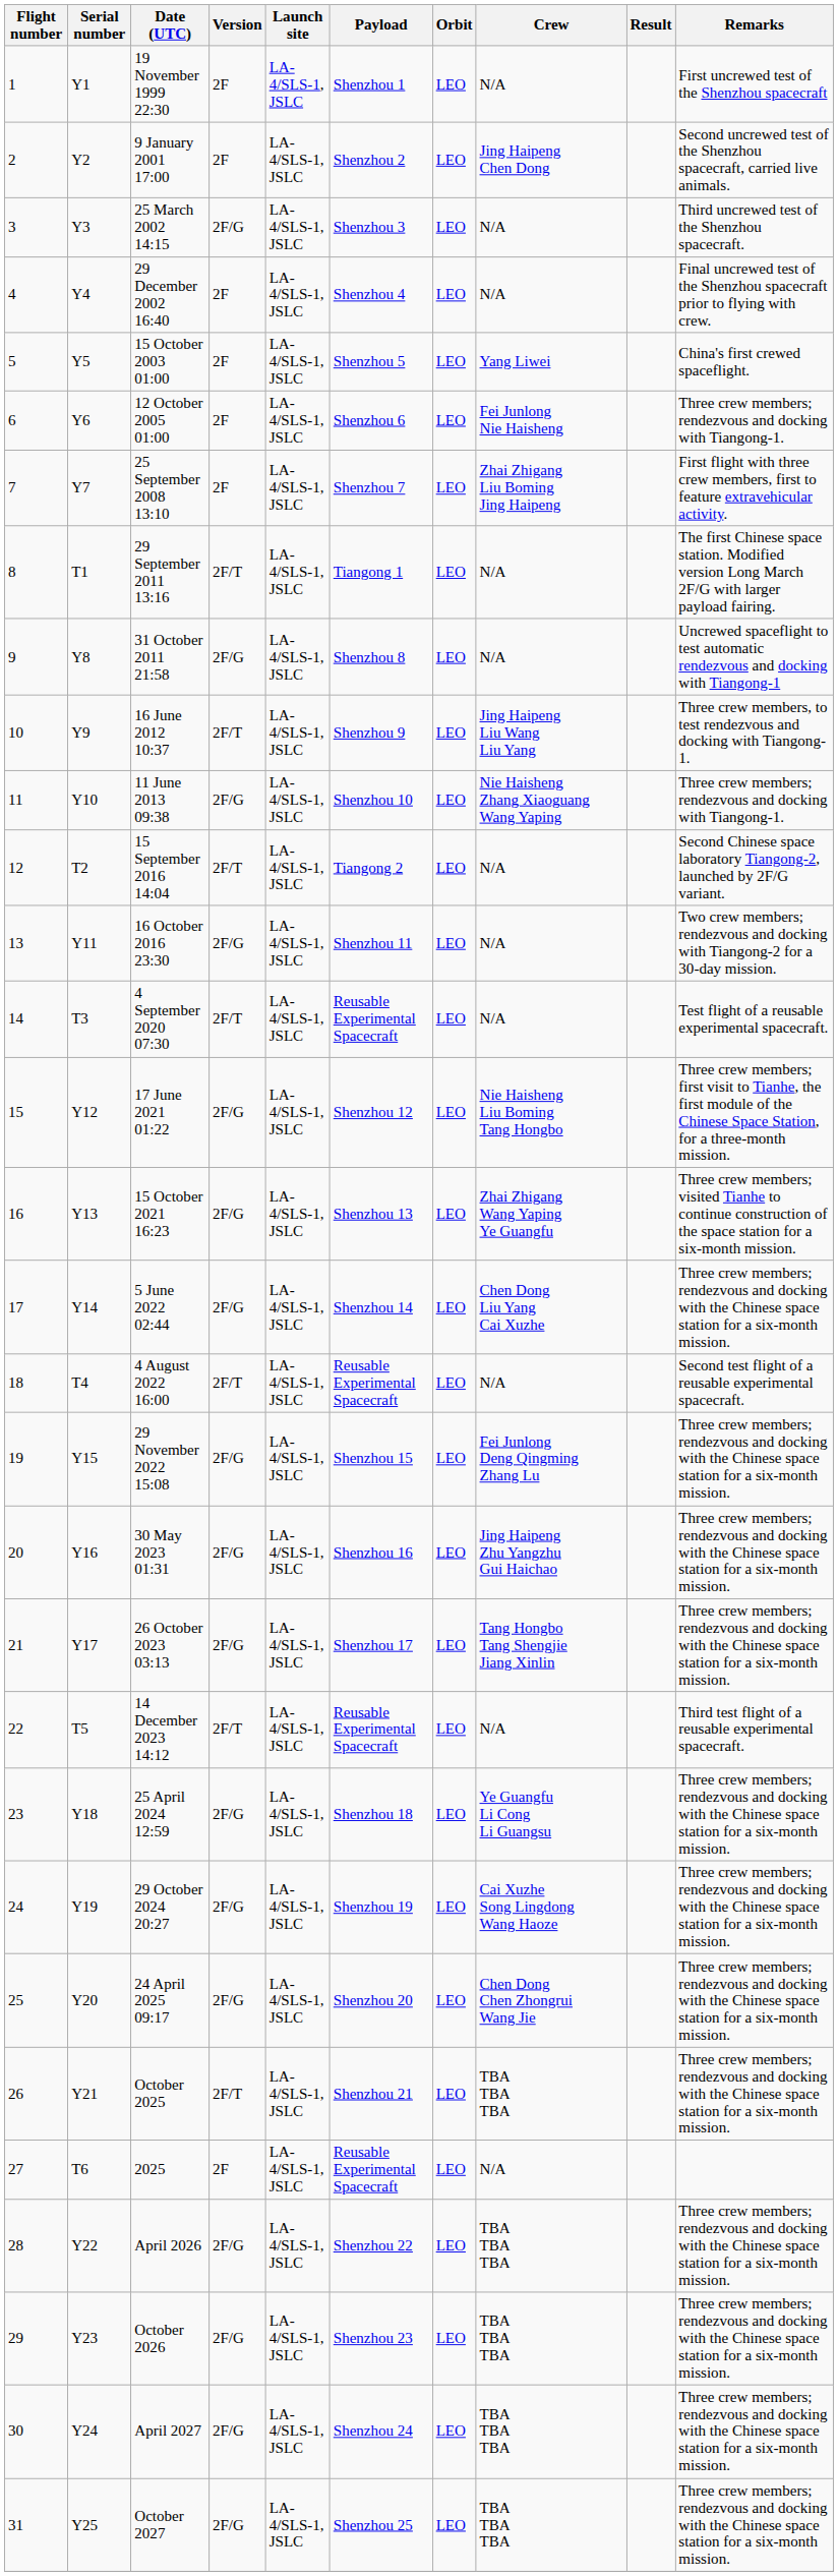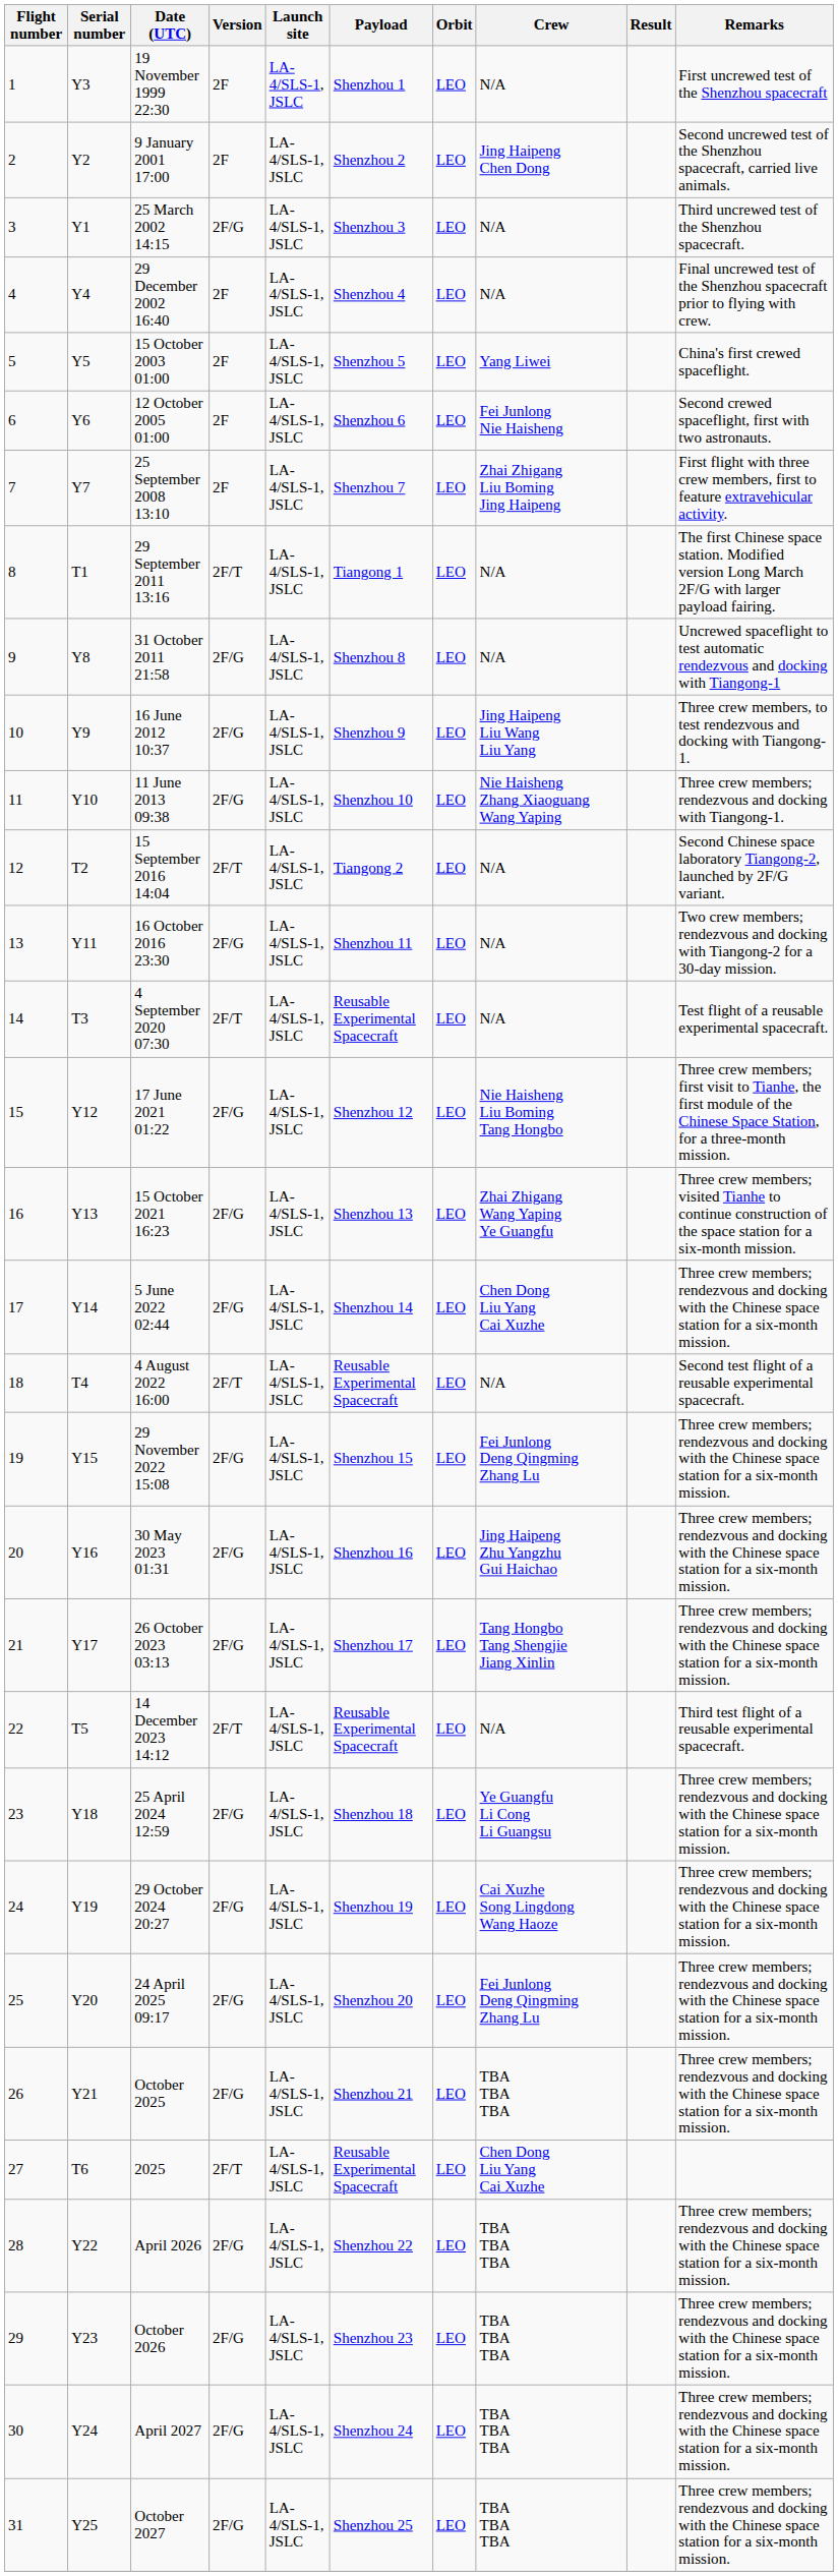19 November 1999 22:30 | Serial number: Y1 -> Y3
25 March 2002 14:15 | Serial number: Y3 -> Y1
12 October 2005 01:00 | Remarks: Three crew members; rendezvous and docking with Tiangong-1. -> Second crewed spaceflight, first with two astronauts.
16 June 2012 10:37 | Version: 2F/T -> 2F/G
24 April 2025 09:17 | Crew: Chen Dong Chen Zhongrui Wang Jie -> Fei Junlong Deng Qingming Zhang Lu
October 2025 | Version: 2F/T -> 2F/G
2025 | Version: 2F -> 2F/T
2025 | Crew: N/A -> Chen Dong Liu Yang Cai Xuzhe
